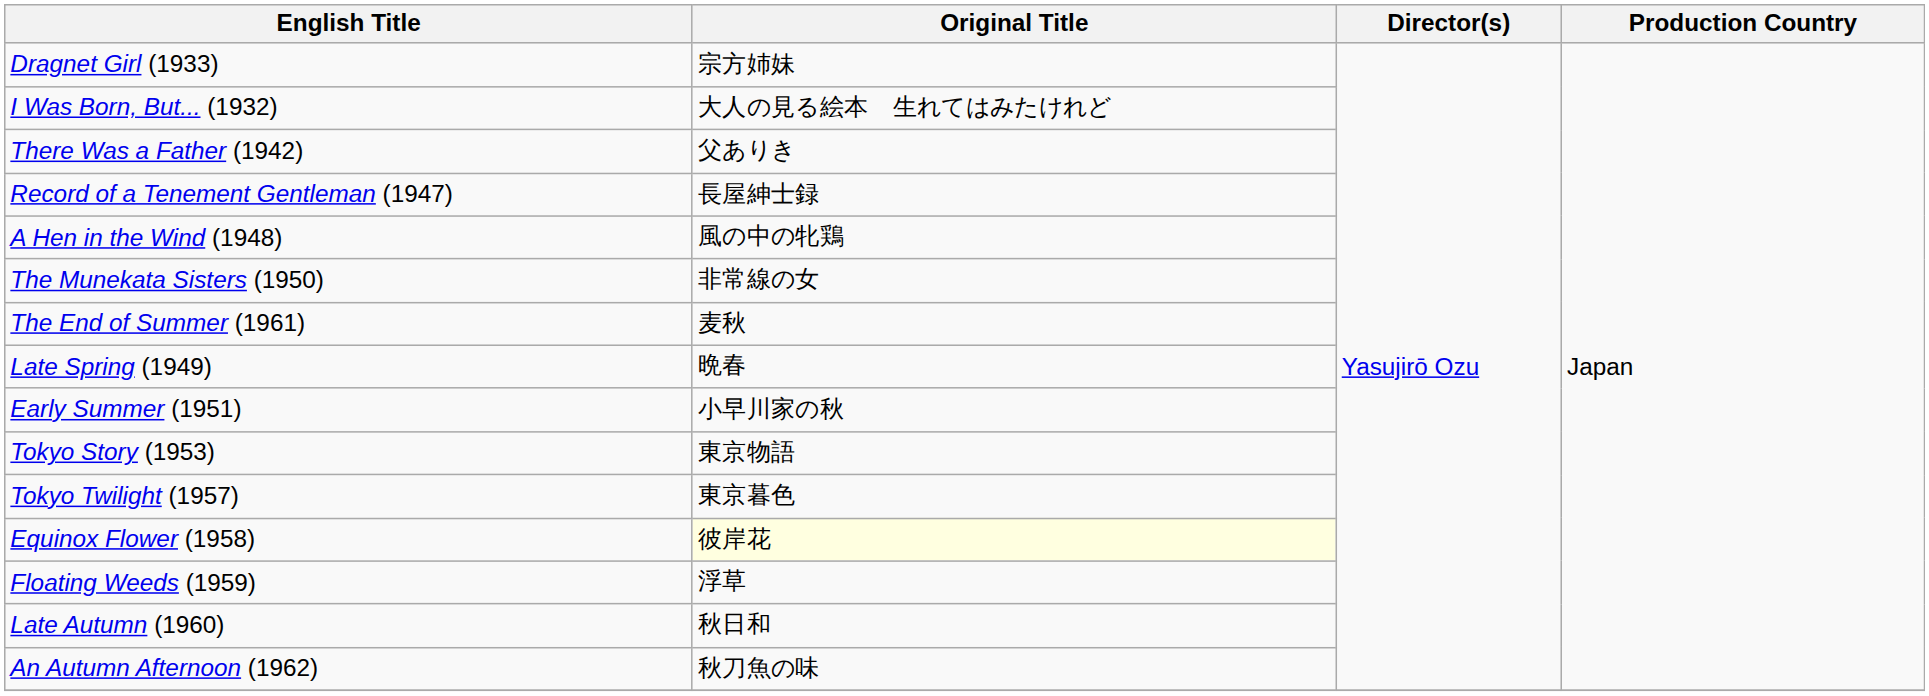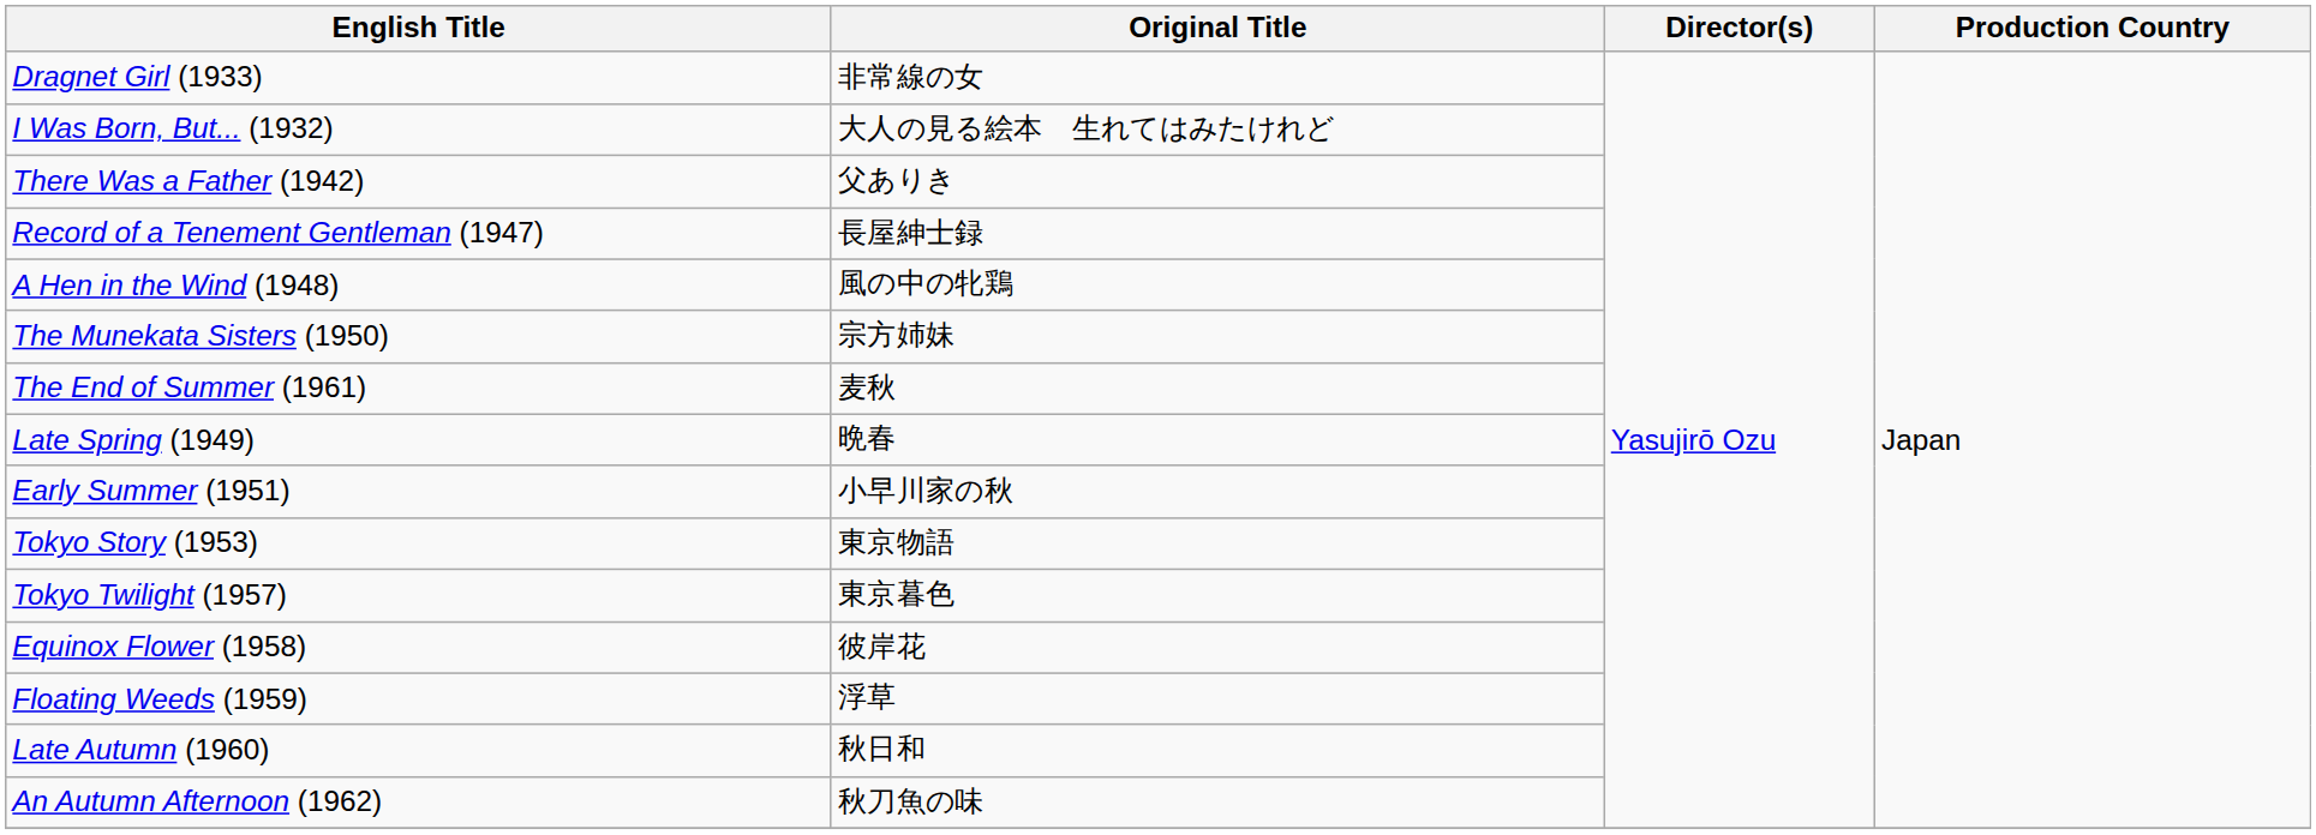Dragnet Girl (1933) | Original Title: 宗方姉妹 -> 非常線の女
The Munekata Sisters (1950) | Original Title: 非常線の女 -> 宗方姉妹
Equinox Flower (1958) | Original Title: lightyellow background -> no background
